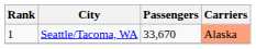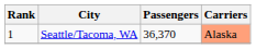Seattle/Tacoma, WA | Passengers: 33,670 -> 36,370
